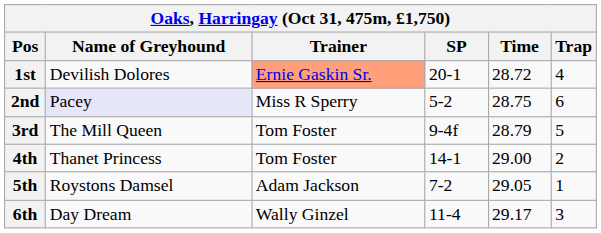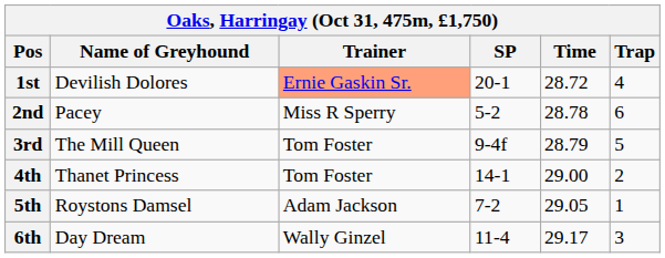2nd | Name of Greyhound: lavender background -> no background
2nd | Time: 28.75 -> 28.78
